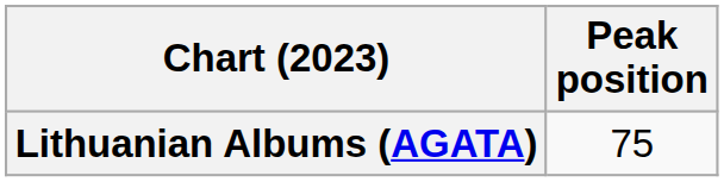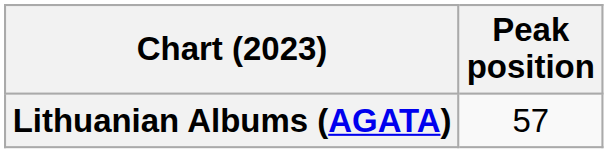Lithuanian Albums (AGATA) | Peak position: 75 -> 57
